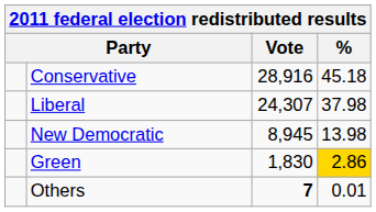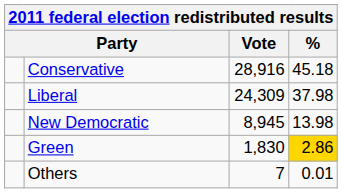Liberal | Vote: 24,307 -> 24,309
Others | Vote: bold -> normal
